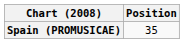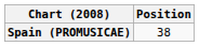Spain (PROMUSICAE) | Position: 35 -> 38
